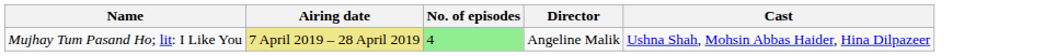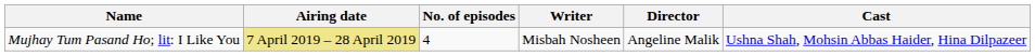+ column: Writer | Misbah Nosheen
Mujhay Tum Pasand Ho; lit: I Like You | No. of episodes: lightgreen background -> no background
